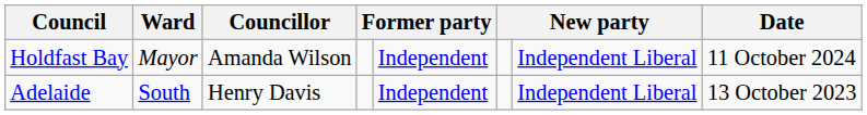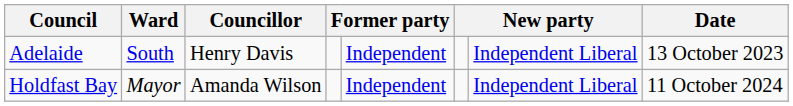rows swapped: Adelaide <-> Holdfast Bay
